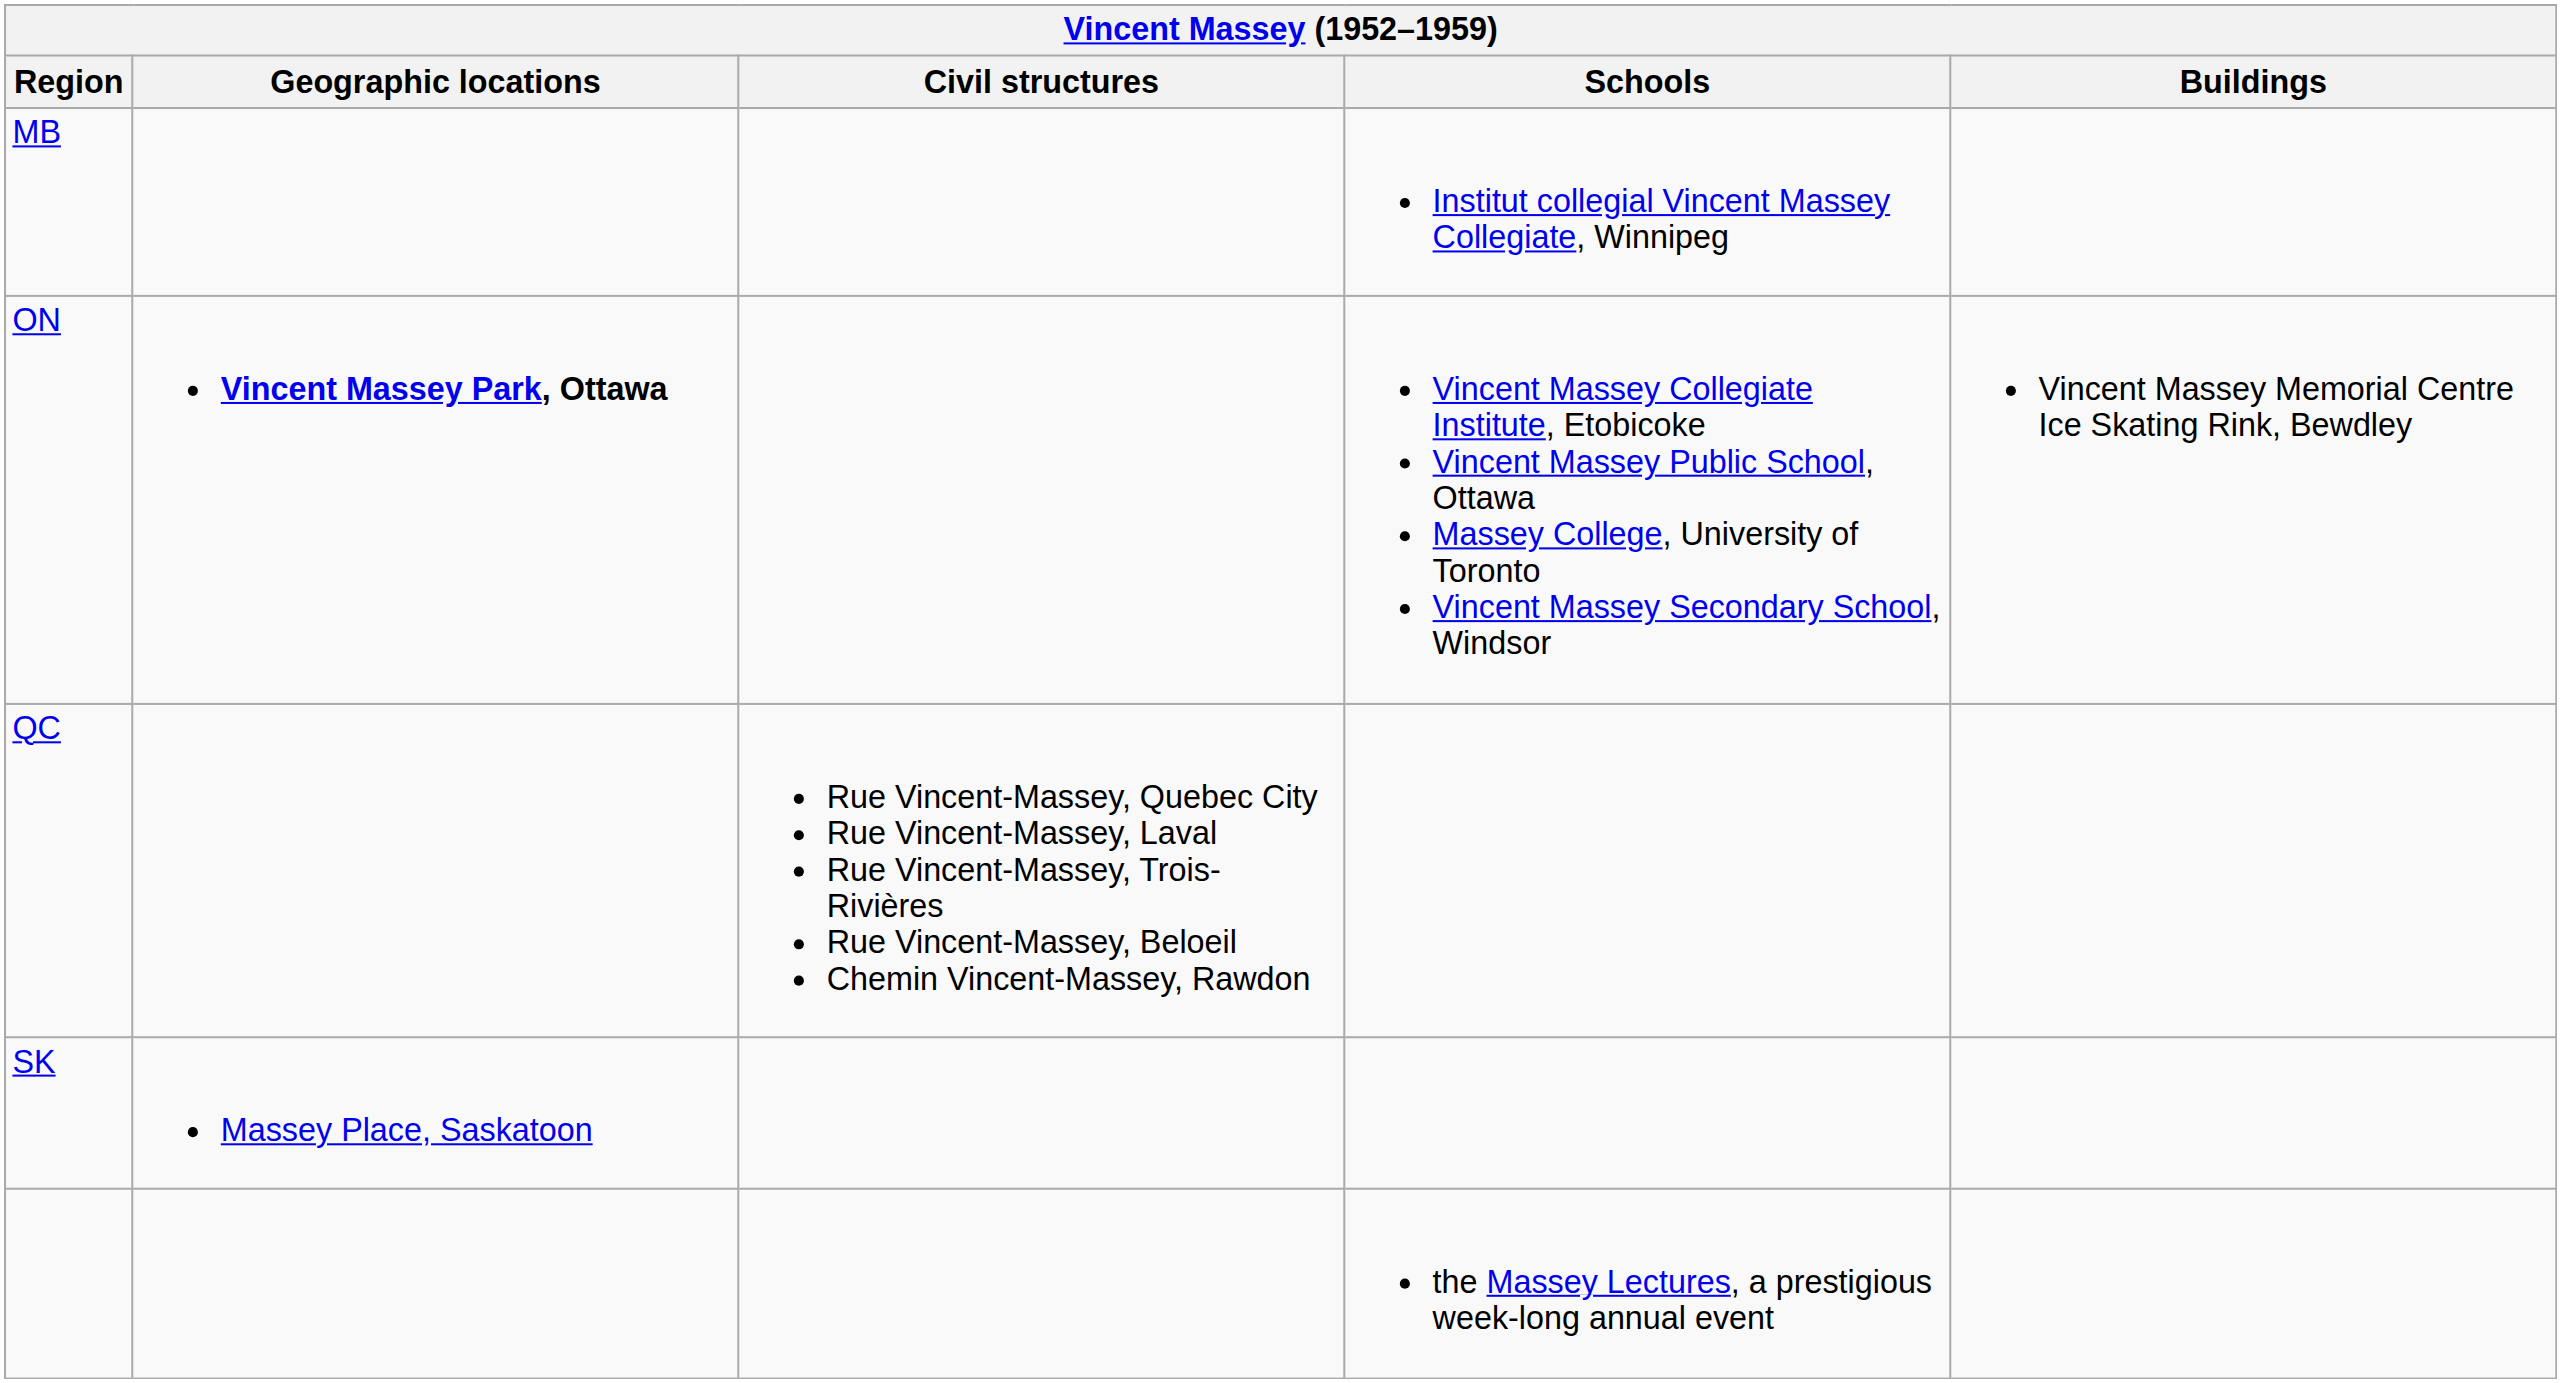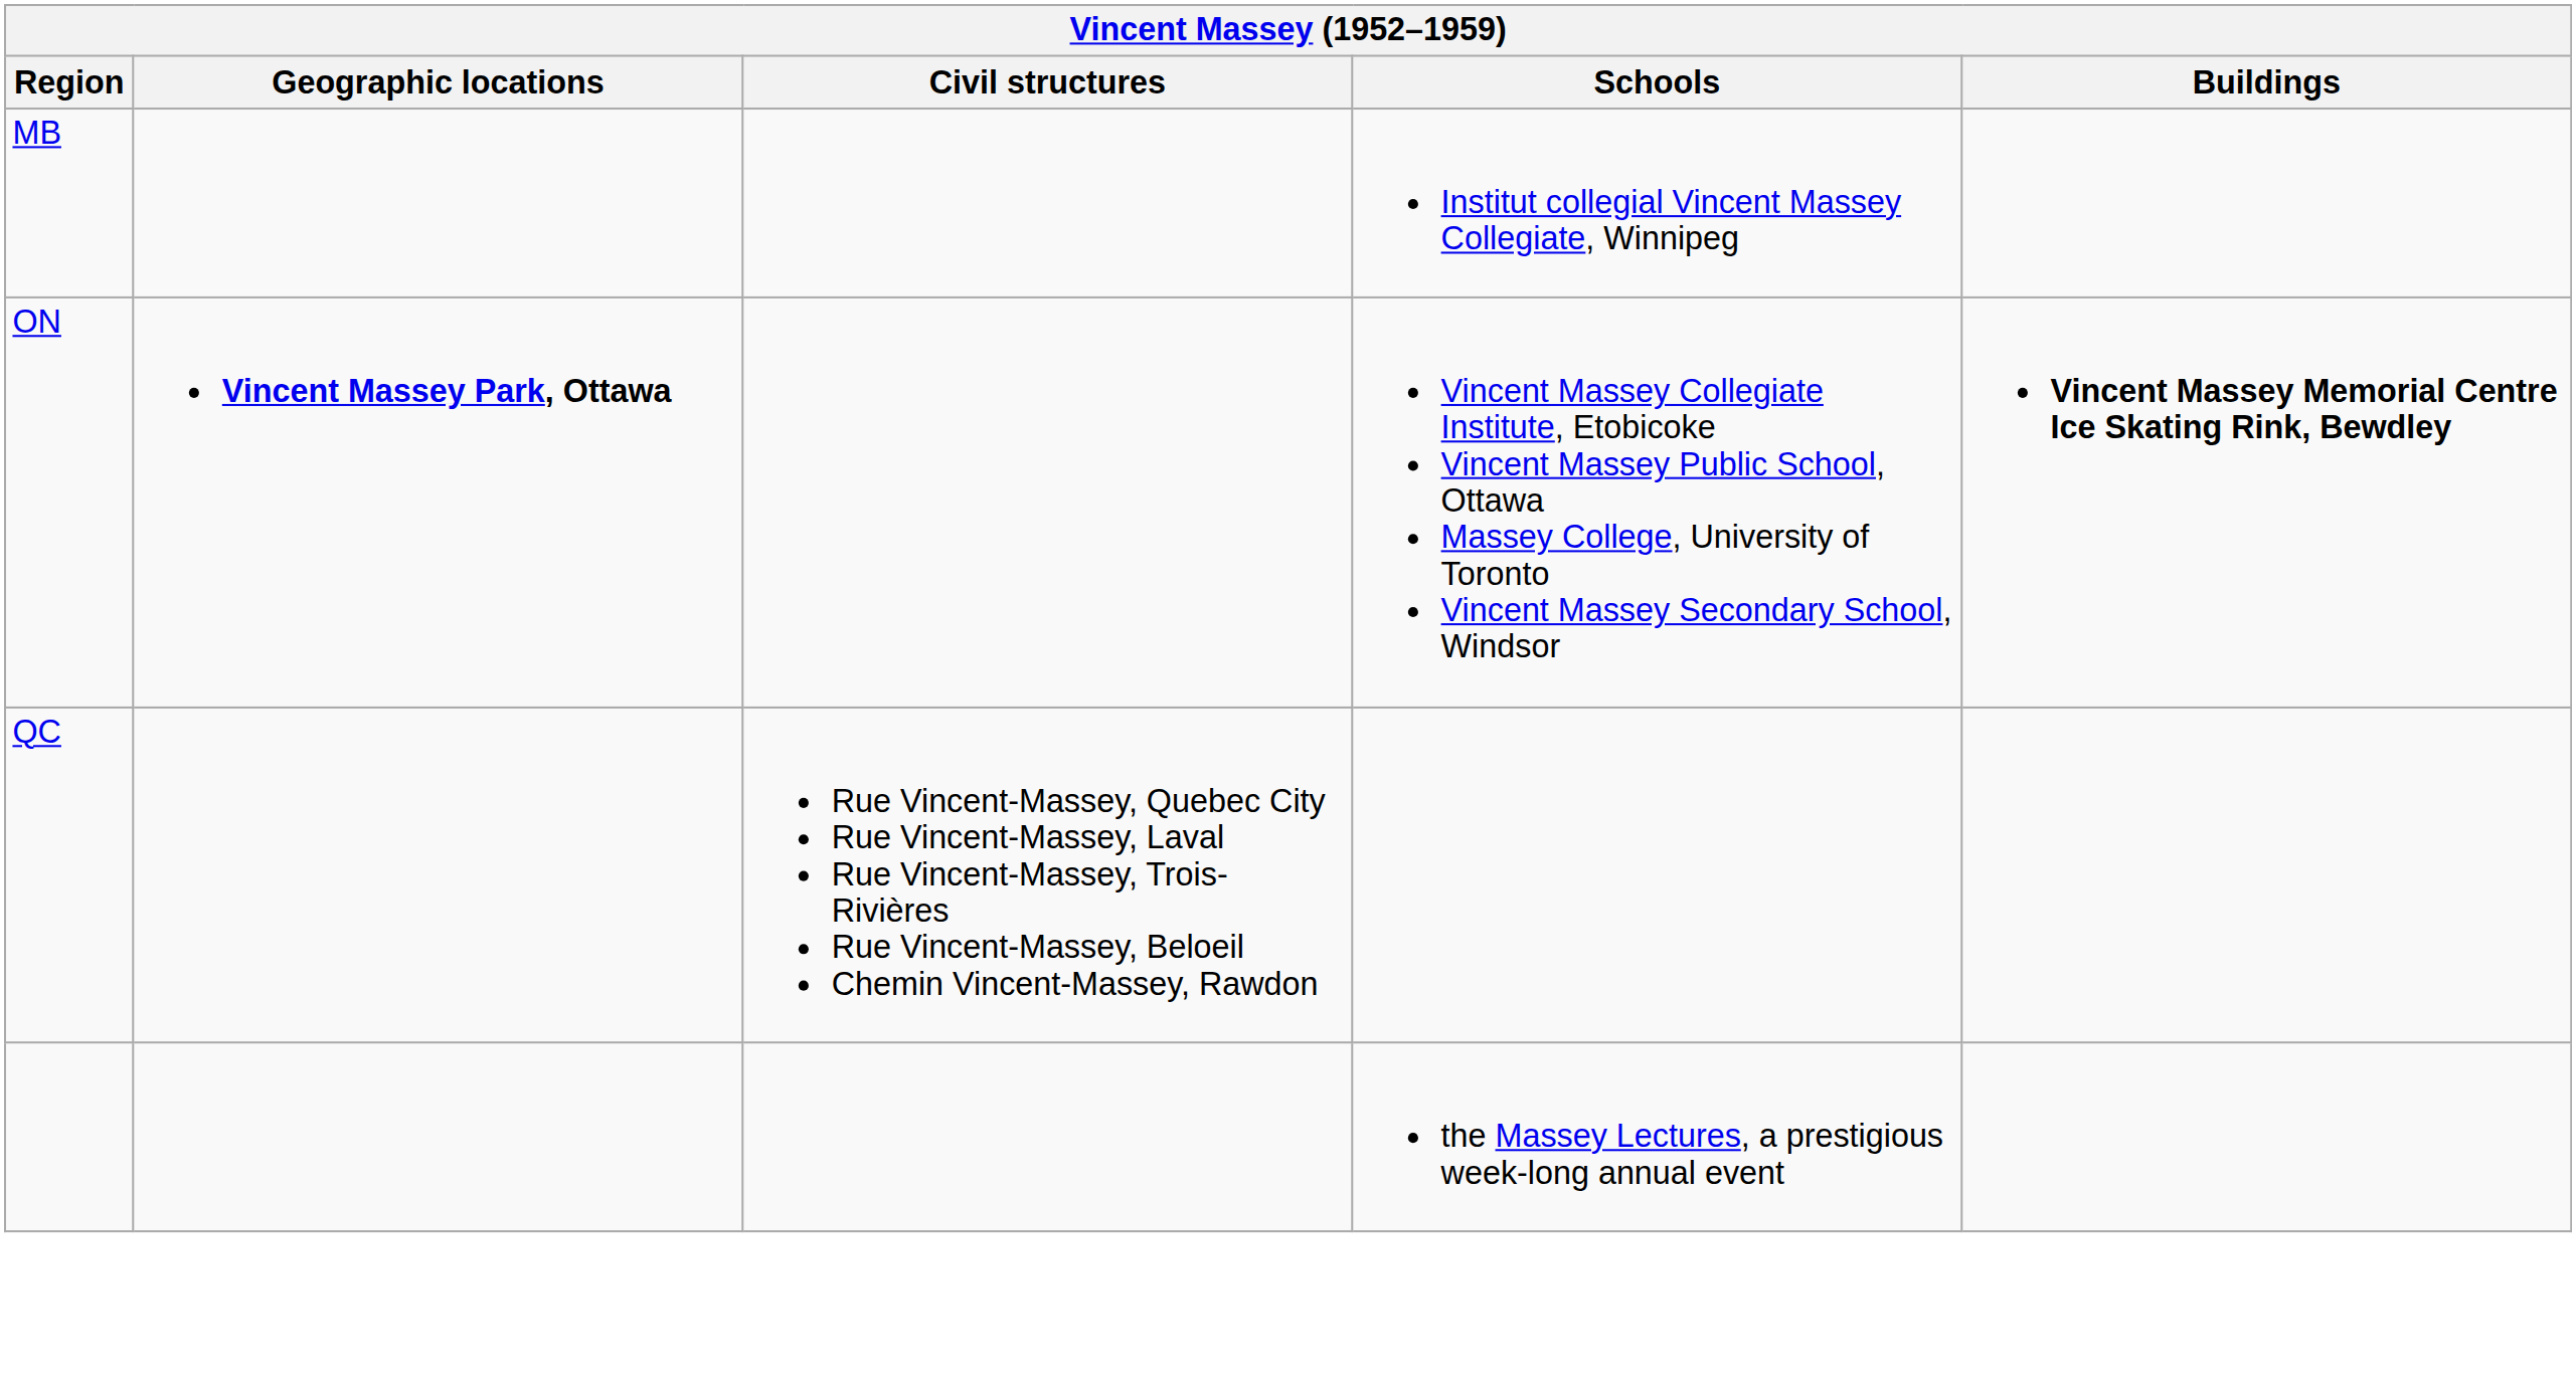ON | Buildings: normal -> bold
- row: SK | Massey Place, Saskatoon
